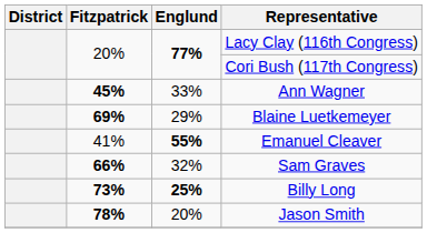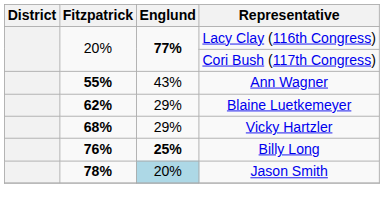Ann Wagner | Fitzpatrick: 45% -> 55%
Ann Wagner | Englund: 33% -> 43%
Blaine Luetkemeyer | Fitzpatrick: 69% -> 62%
+ row: 68% | 29% | Vicky Hartzler
- row: 41% | 55% | Emanuel Cleaver
- row: 66% | 32% | Sam Graves
Billy Long | Fitzpatrick: 73% -> 76%
Jason Smith | Englund: no background -> lightblue background
